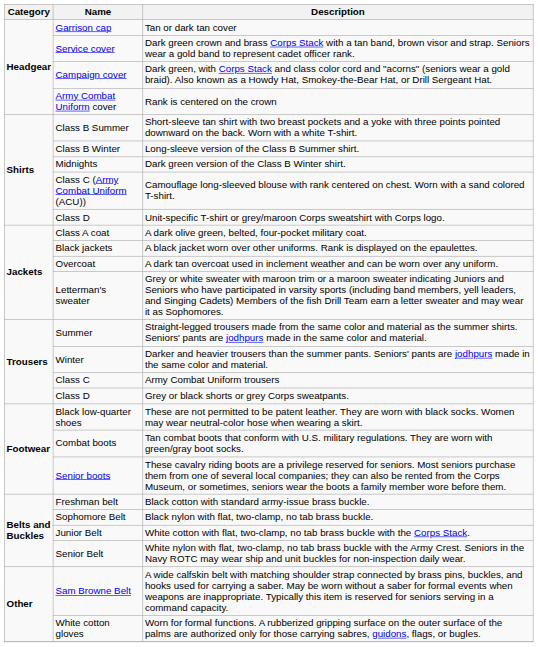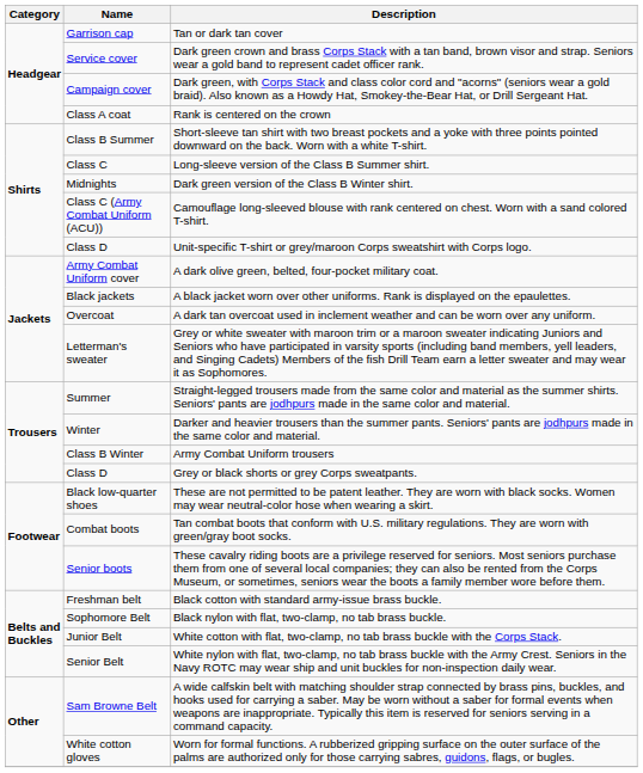Rank is centered on the crown | Name: Army Combat Uniform cover -> Class A coat
Long-sleeve version of the Class B Summer shirt. | Name: Class B Winter -> Class C
A dark olive green, belted, four-pocket military coat. | Name: Class A coat -> Army Combat Uniform cover
Army Combat Uniform trousers | Name: Class C -> Class B Winter
